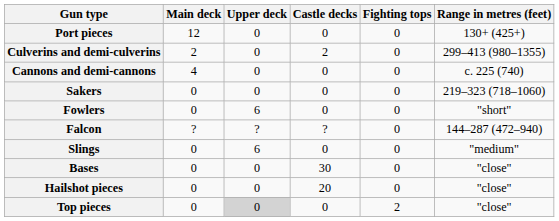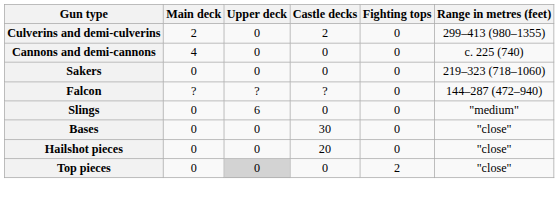- row: Port pieces | 12 | 0 | 0 | 0 | 130+ (425+)
- row: Fowlers | 0 | 6 | 0 | 0 | "short"
